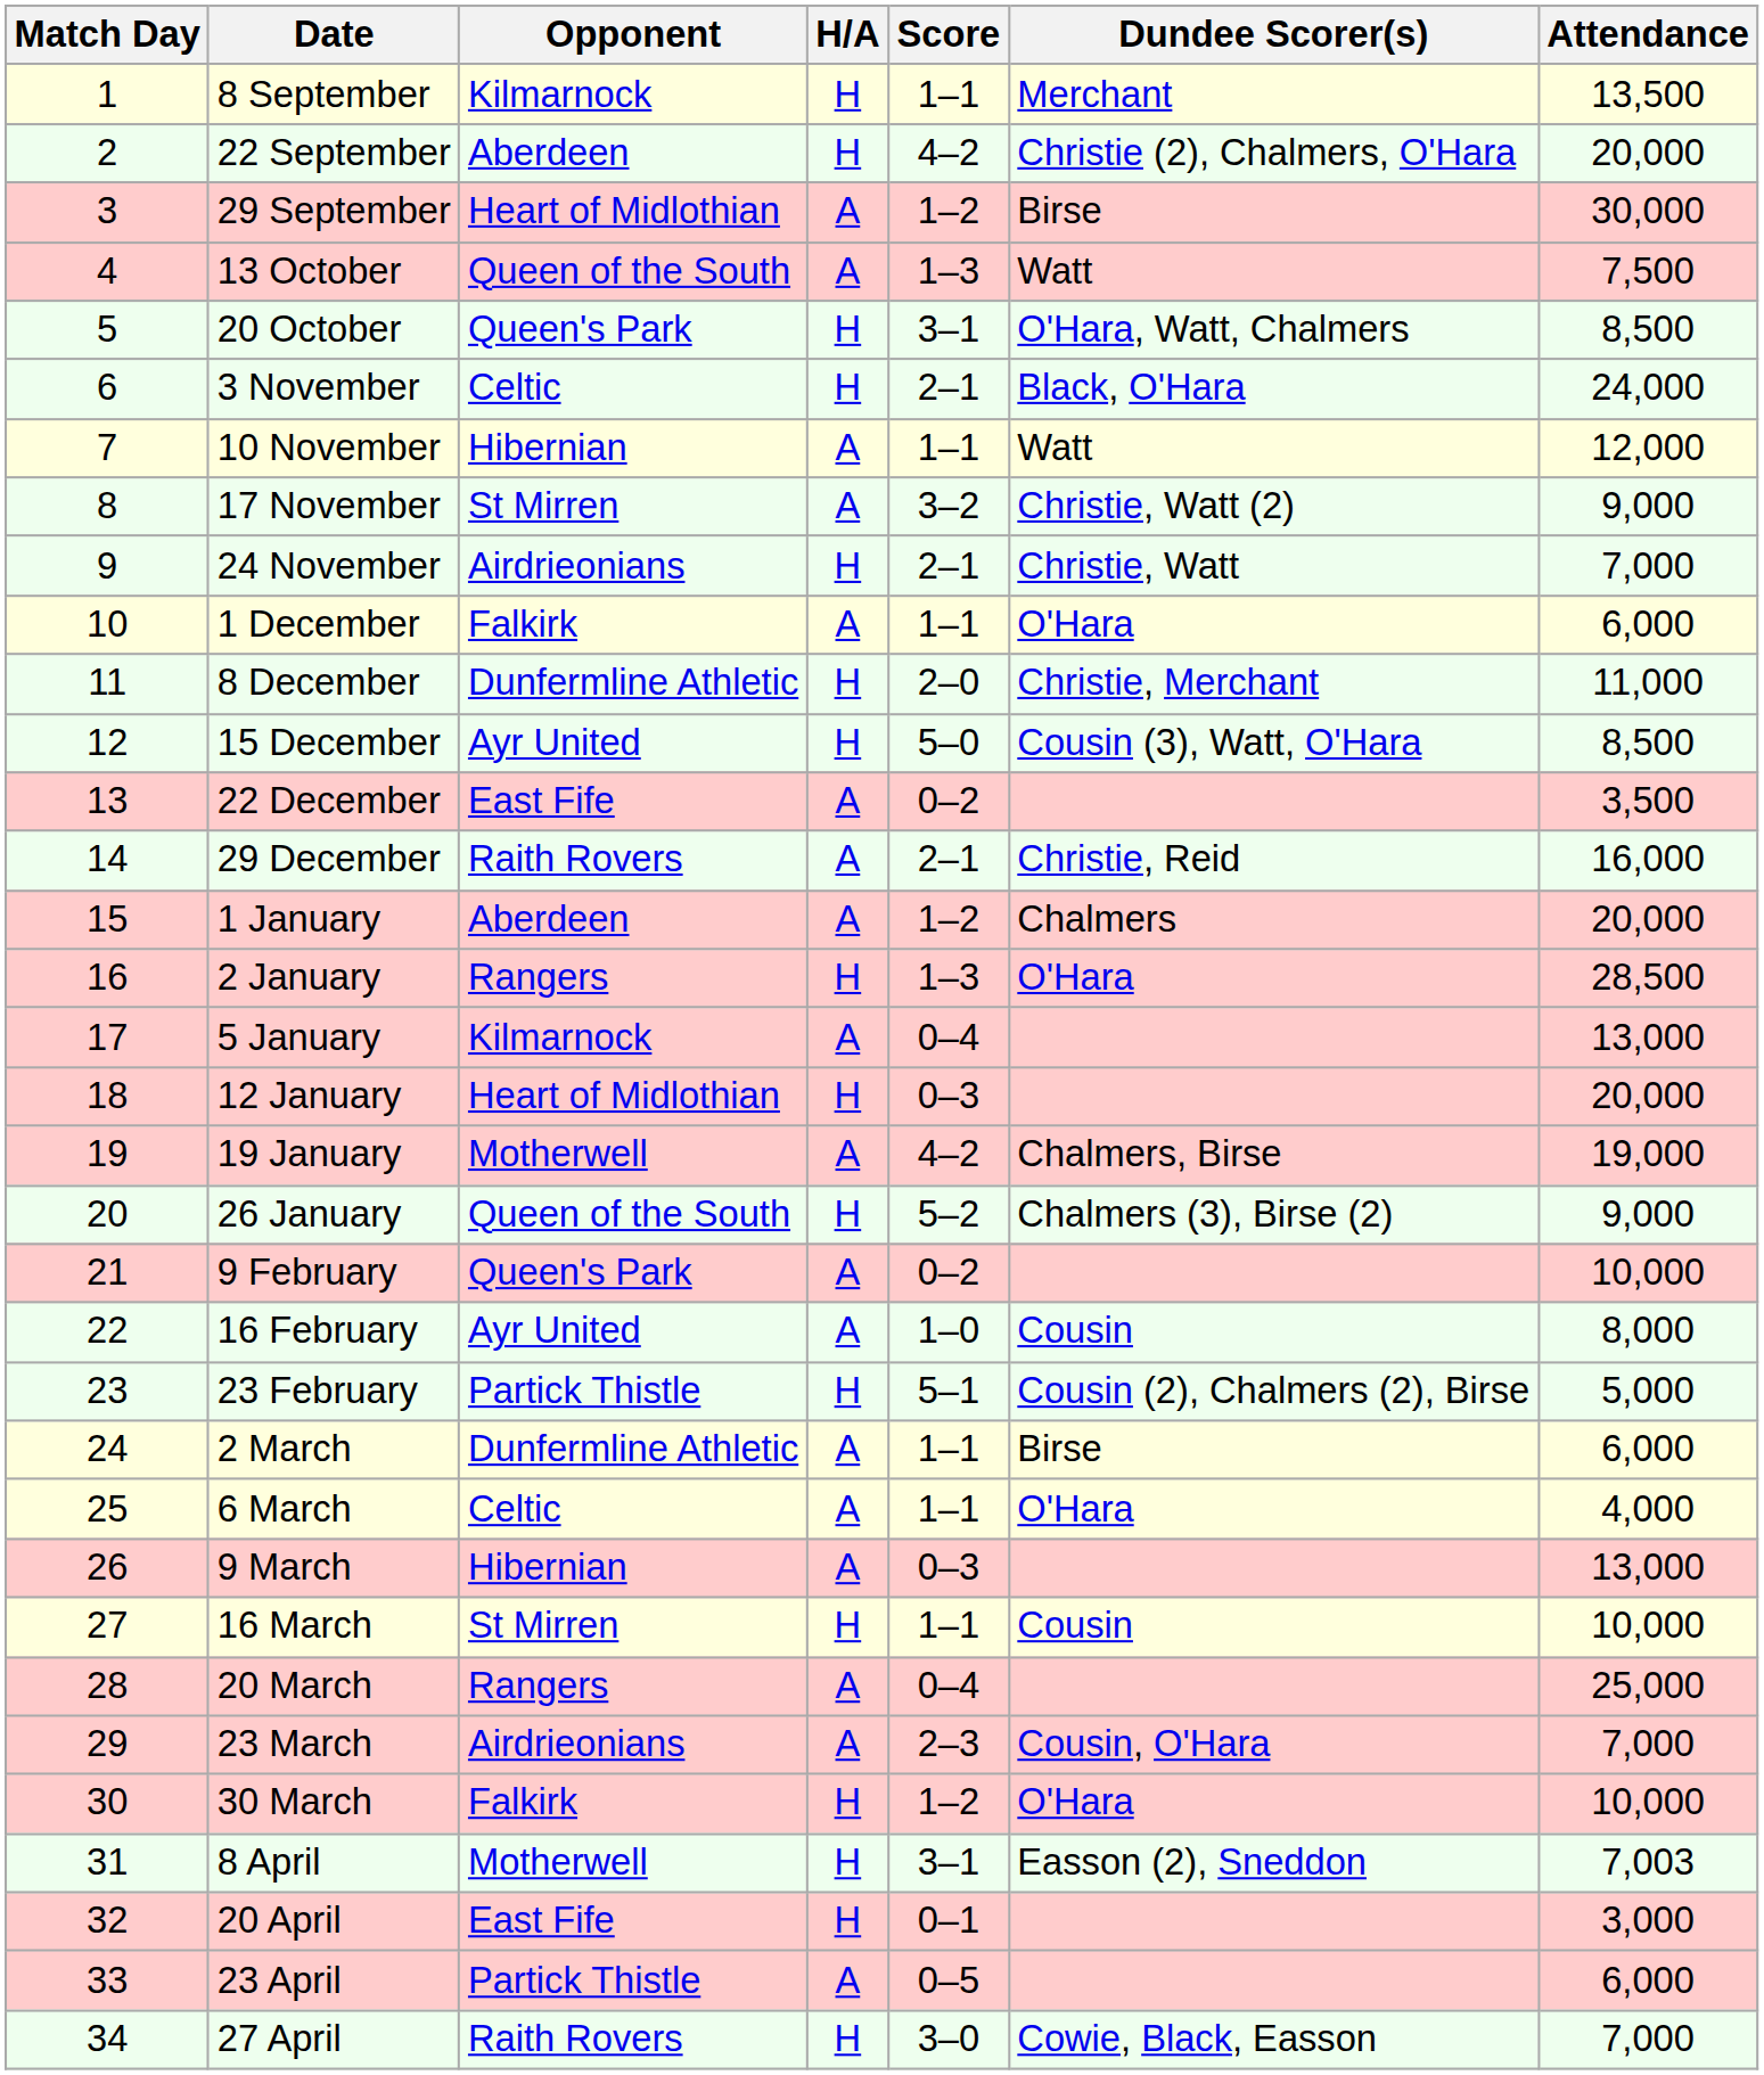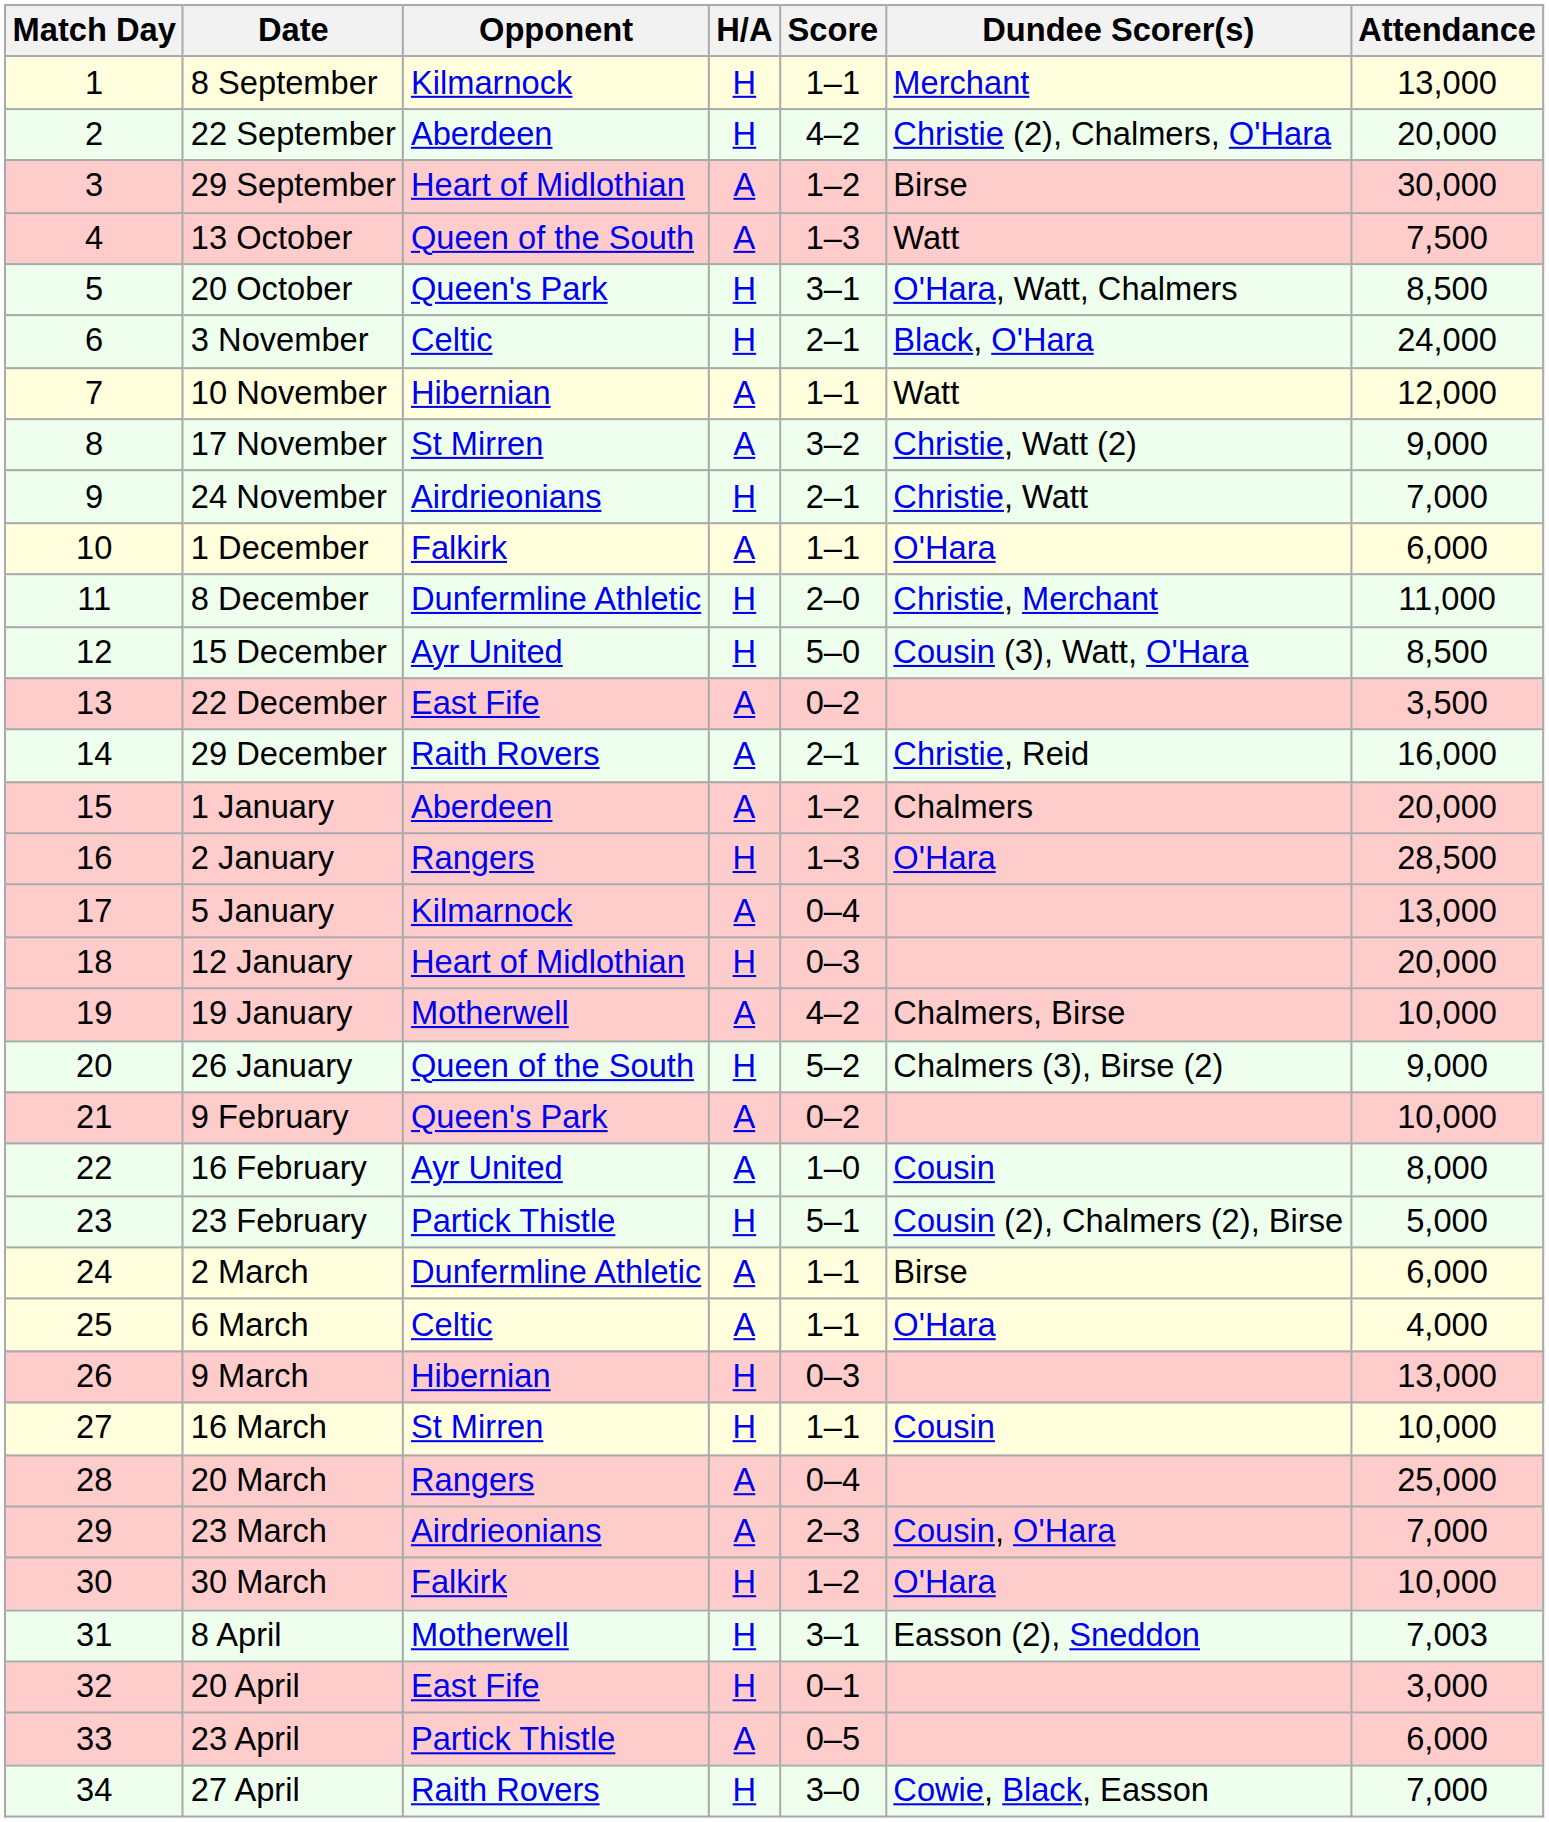8 September | Attendance: 13,500 -> 13,000
19 January | Attendance: 19,000 -> 10,000
9 March | H/A: A -> H
